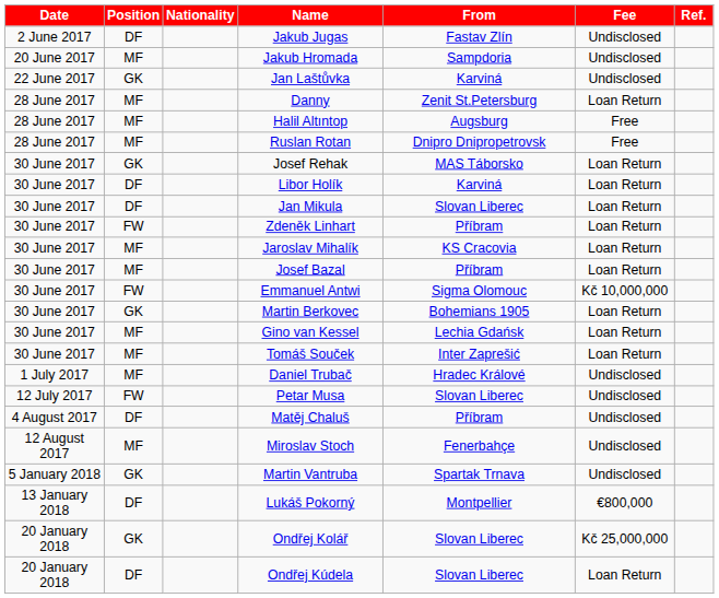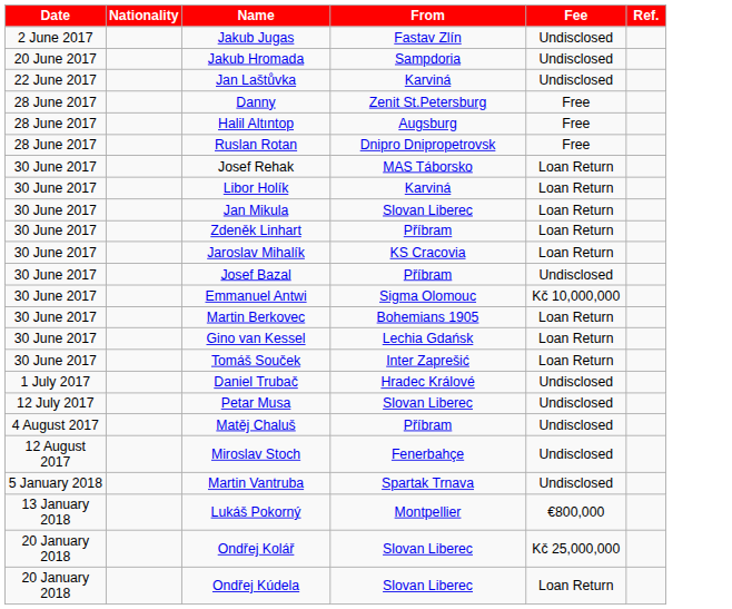- column: Position | DF | MF | GK | MF | MF | MF | GK | DF | DF | FW | MF | MF | FW | GK | MF | MF | MF | FW | DF | MF | GK | DF | GK | DF
Danny | Fee: Loan Return -> Free
Josef Bazal | Fee: Loan Return -> Undisclosed
